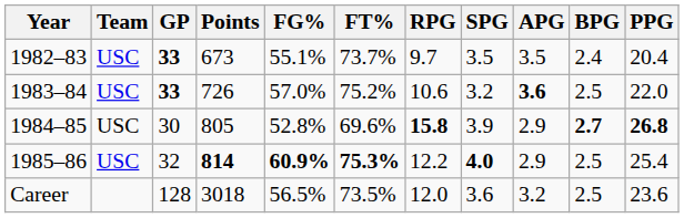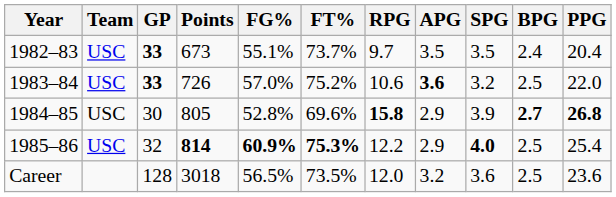columns swapped: APG <-> SPG
